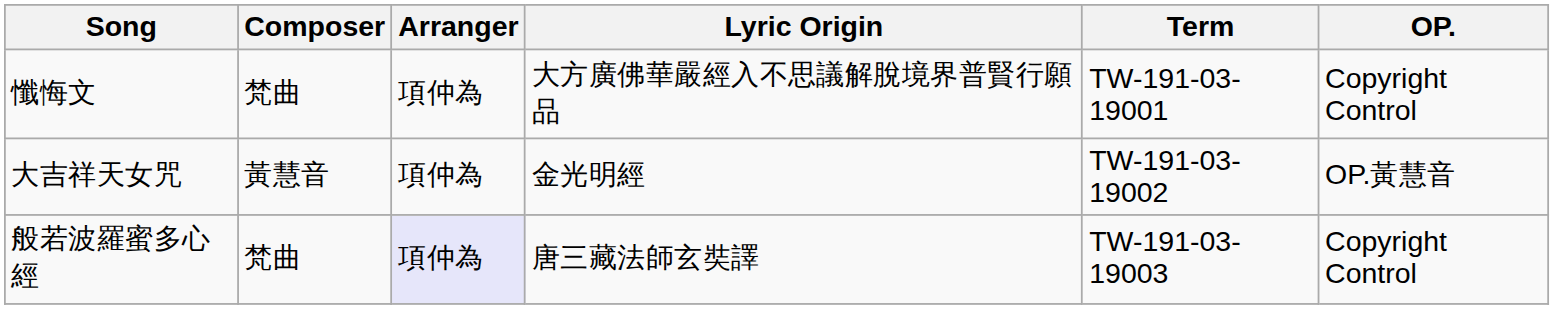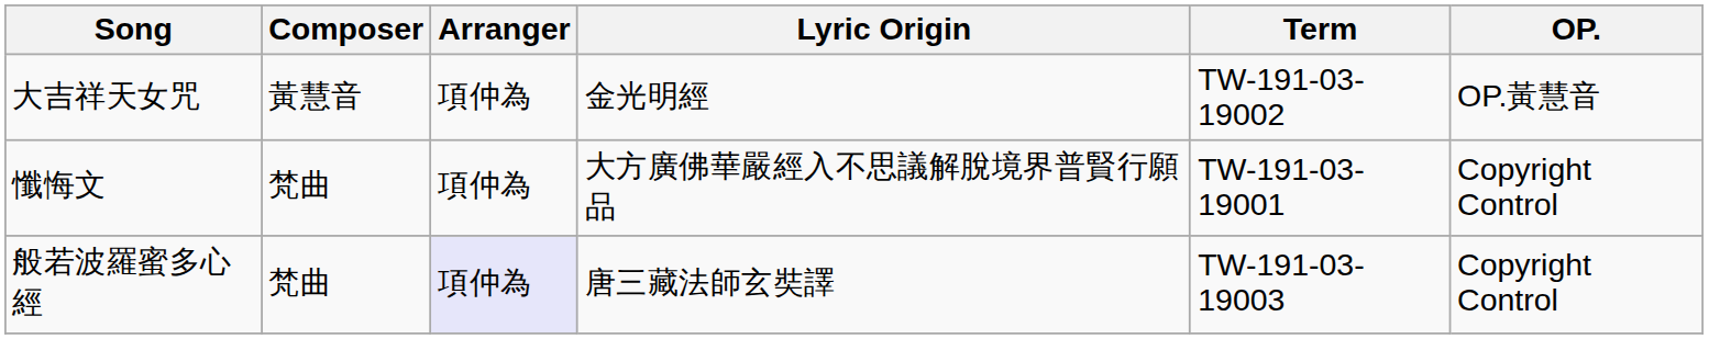rows swapped: 懺悔文 <-> 大吉祥天女咒
